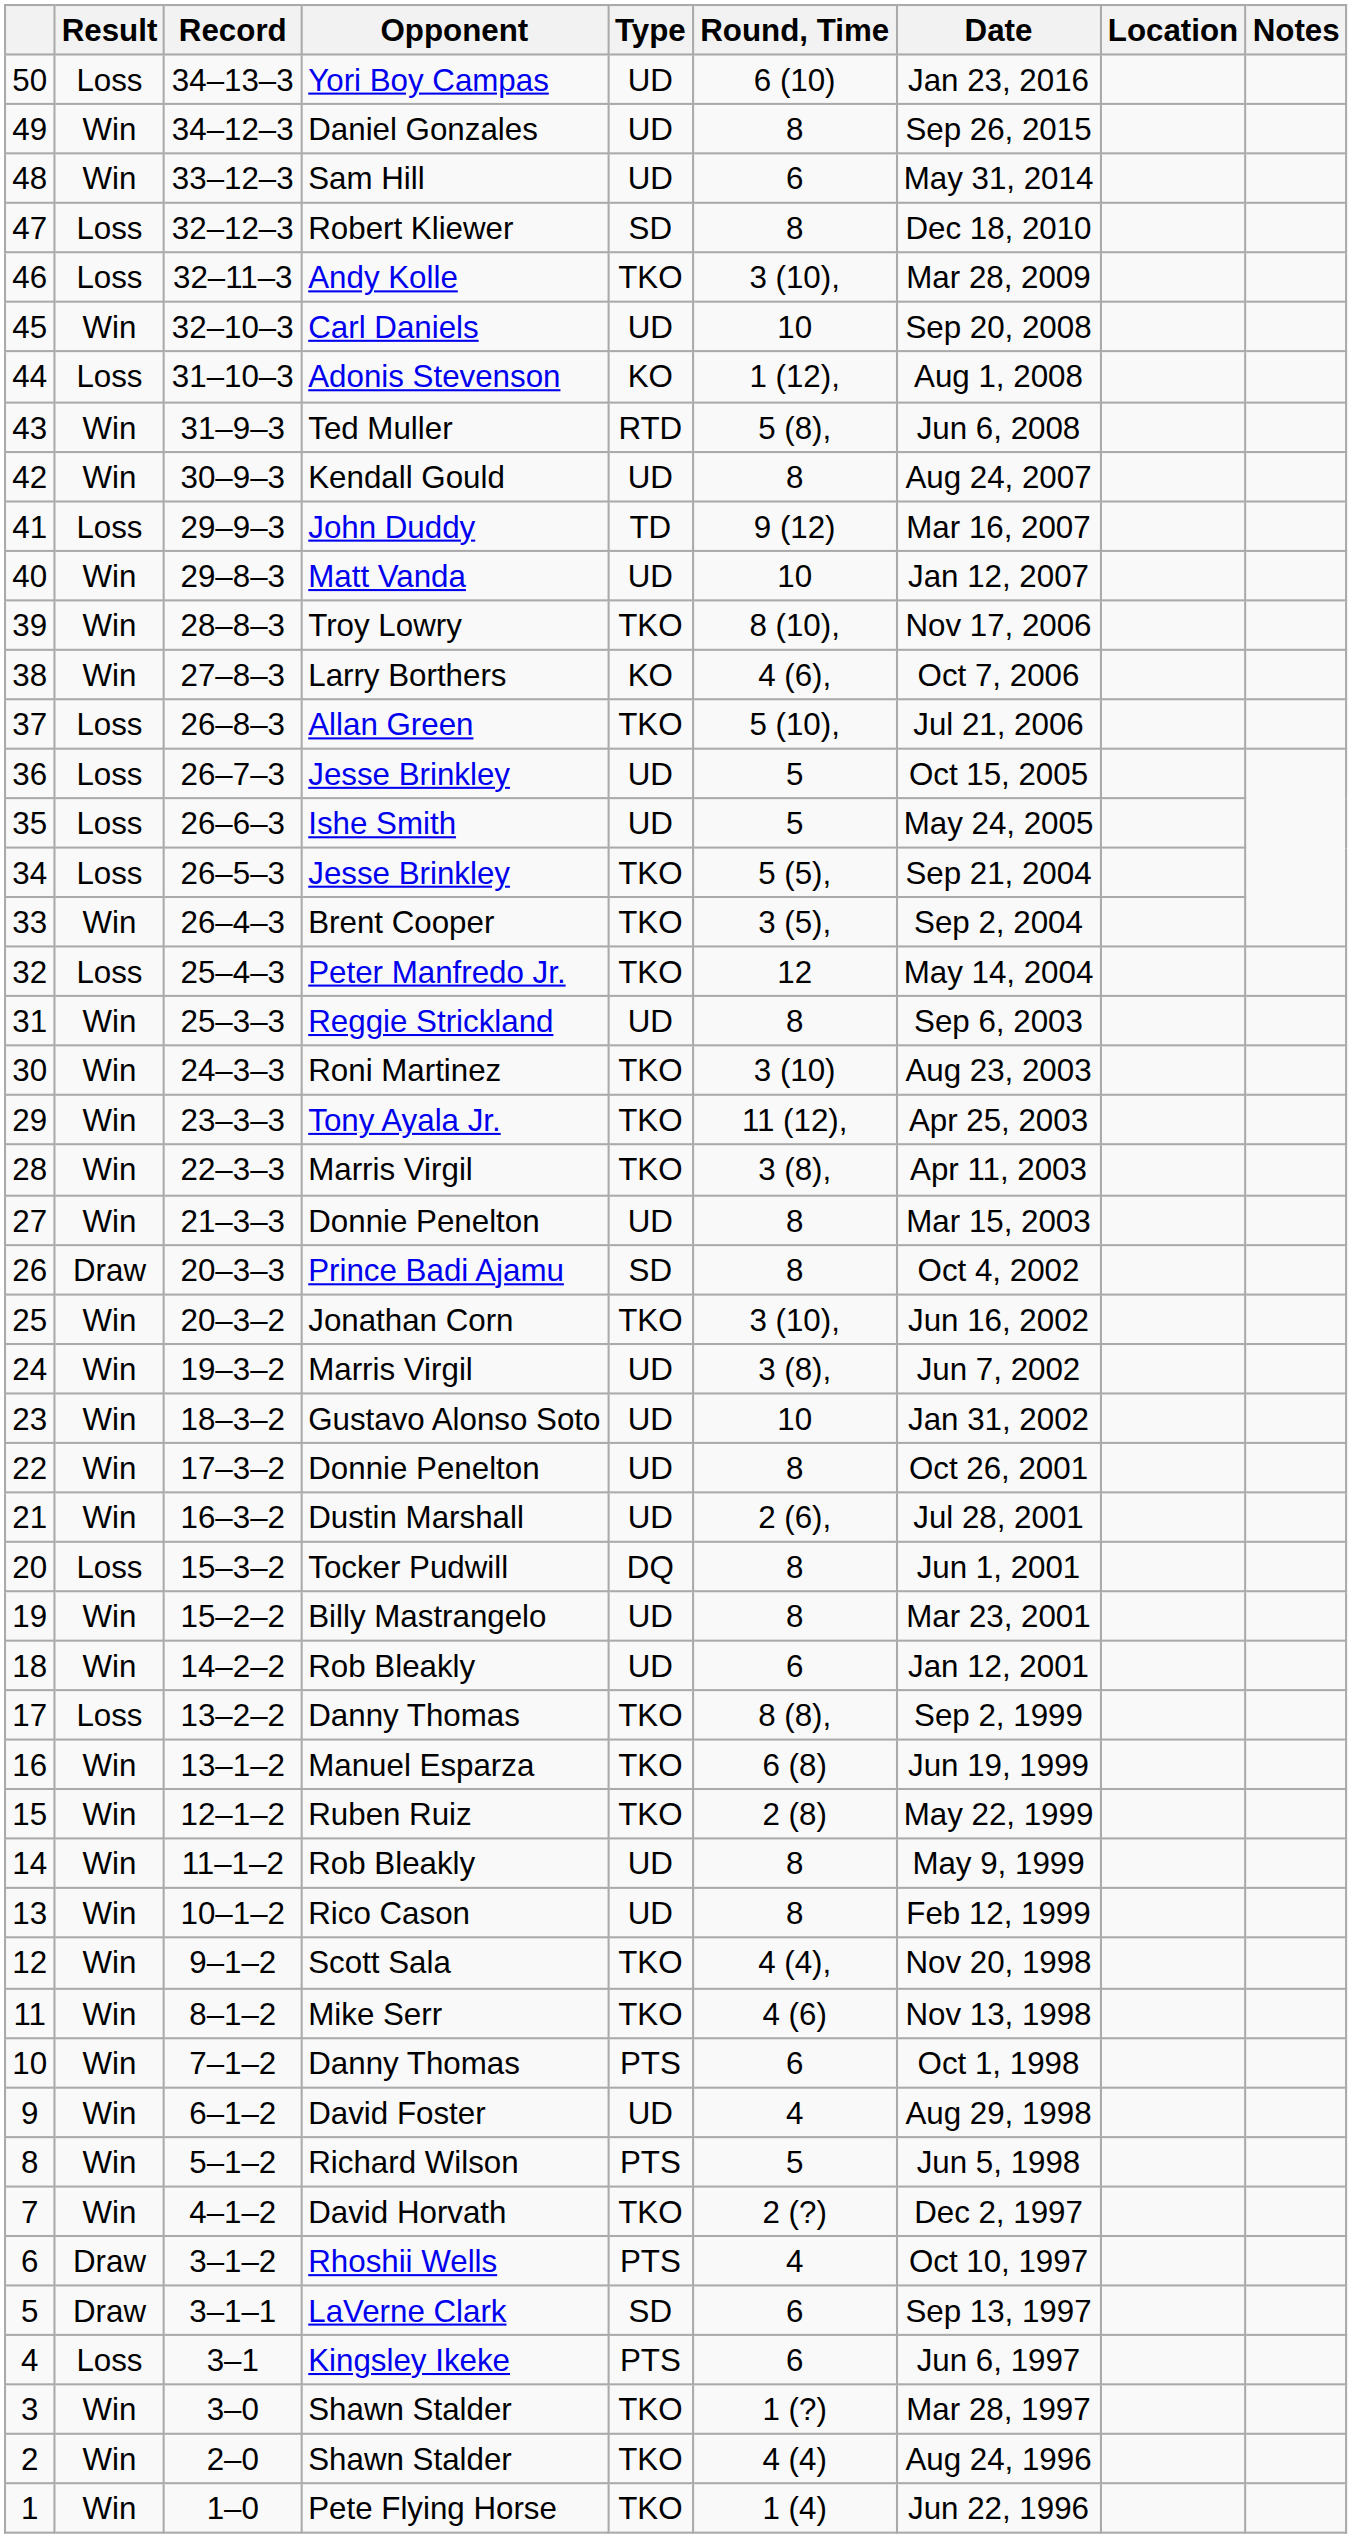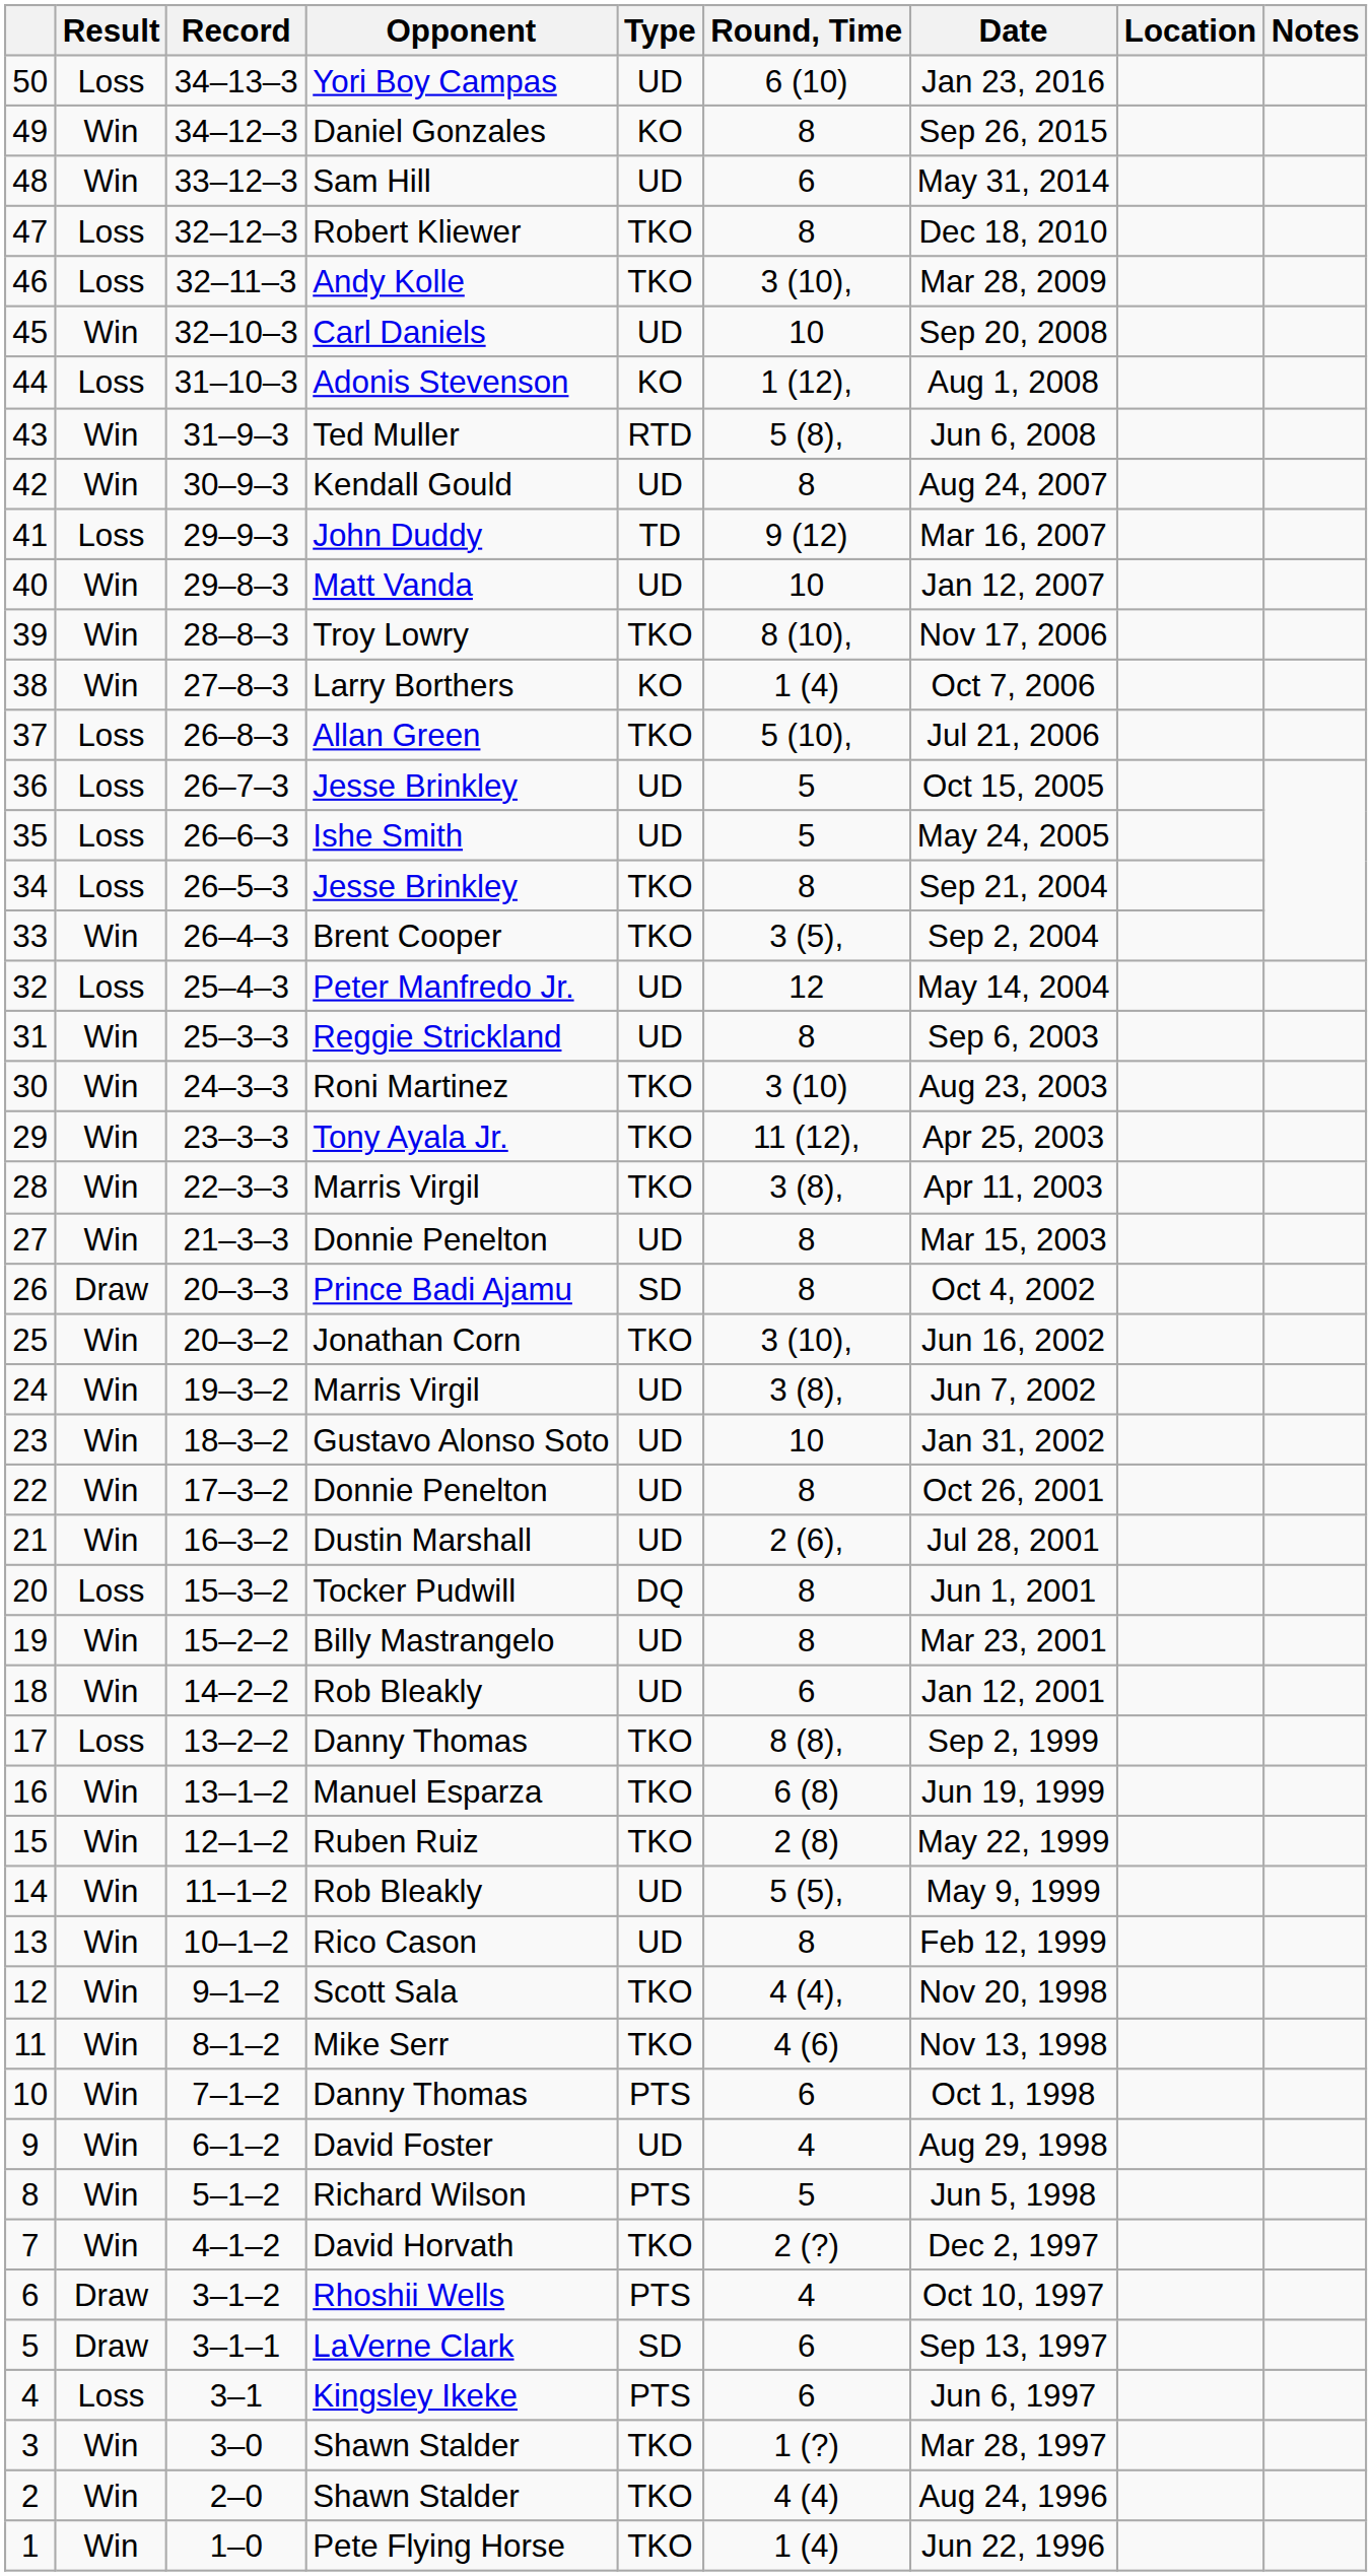49 | Type: UD -> KO
47 | Type: SD -> TKO
38 | Round, Time: 4 (6), -> 1 (4)
34 | Round, Time: 5 (5), -> 8
32 | Type: TKO -> UD
14 | Round, Time: 8 -> 5 (5),
